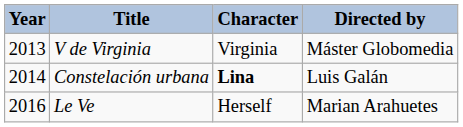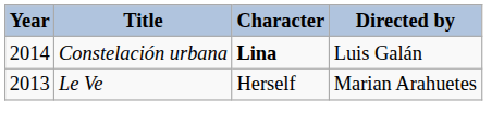- row: 2013 | V de Virginia | Virginia | Máster Globomedia
Le Ve | Year: 2016 -> 2013
